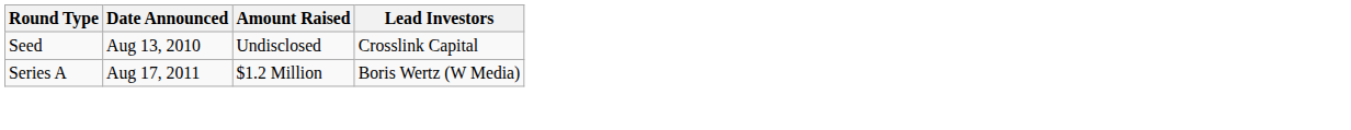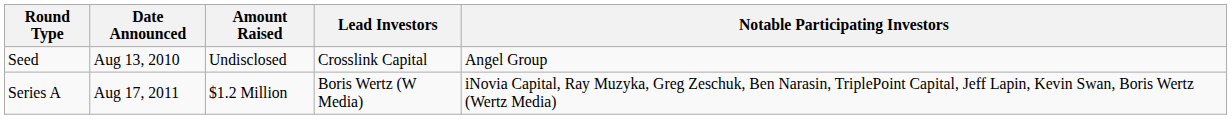+ column: Notable Participating Investors | Angel Group | iNovia Capital, Ray Muzyka, Greg Zeschuk, Ben Narasin, TriplePoint Capital, Jeff Lapin, Kevin Swan, Boris Wertz (Wertz Media)
